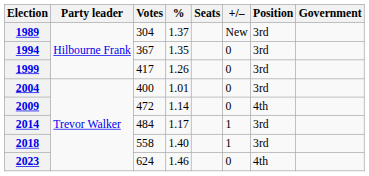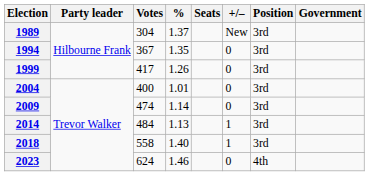2009 | Votes: 472 -> 474
2009 | Position: 4th -> 3rd
2014 | %: 1.17 -> 1.13
